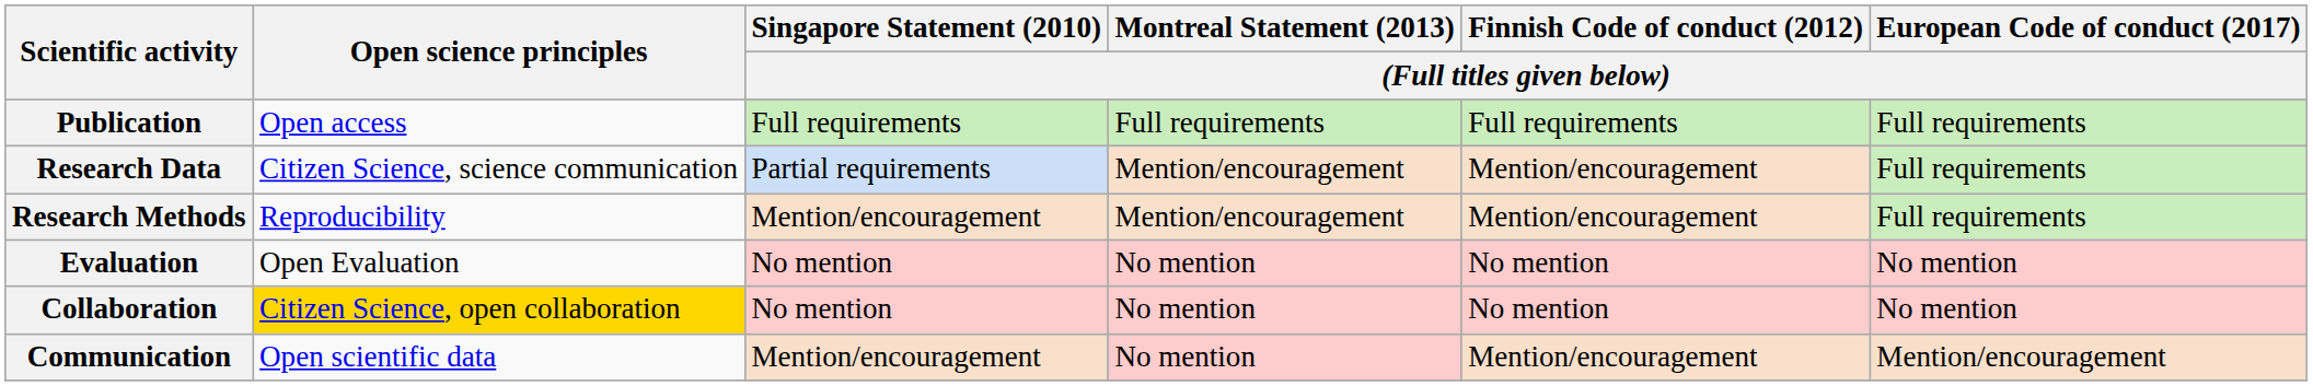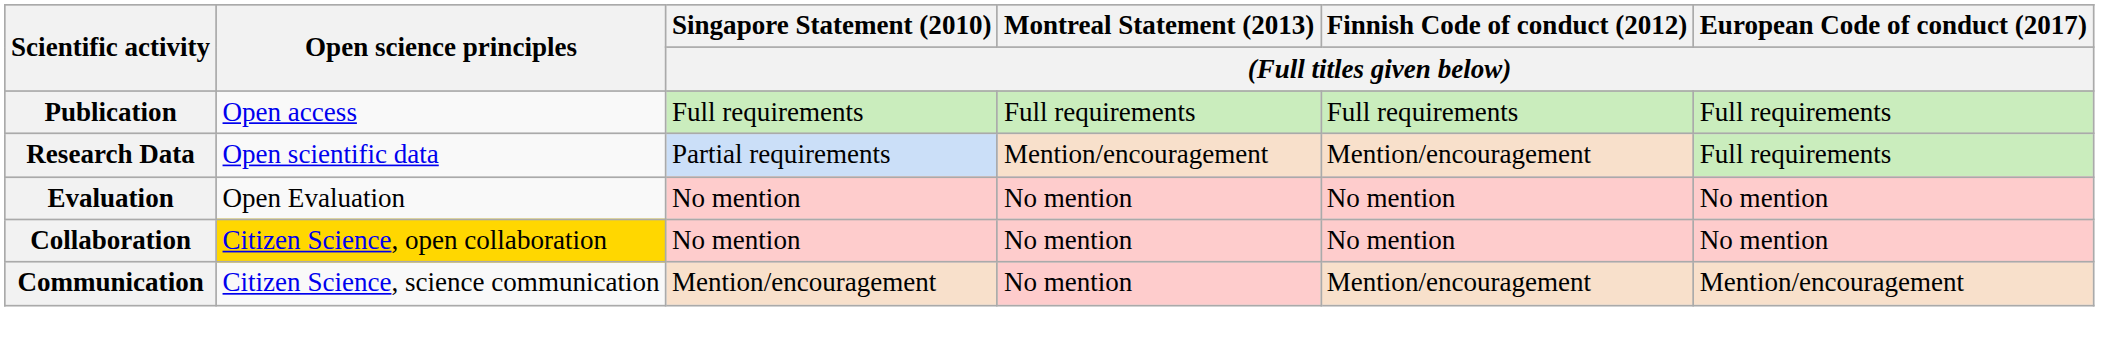Research Data | Open science principles: Citizen Science, science communication -> Open scientific data
- row: Research Methods | Reproducibility | Mention/encouragement | Mention/encouragement | Mention/encouragement | Full requirements
Communication | Open science principles: Open scientific data -> Citizen Science, science communication
